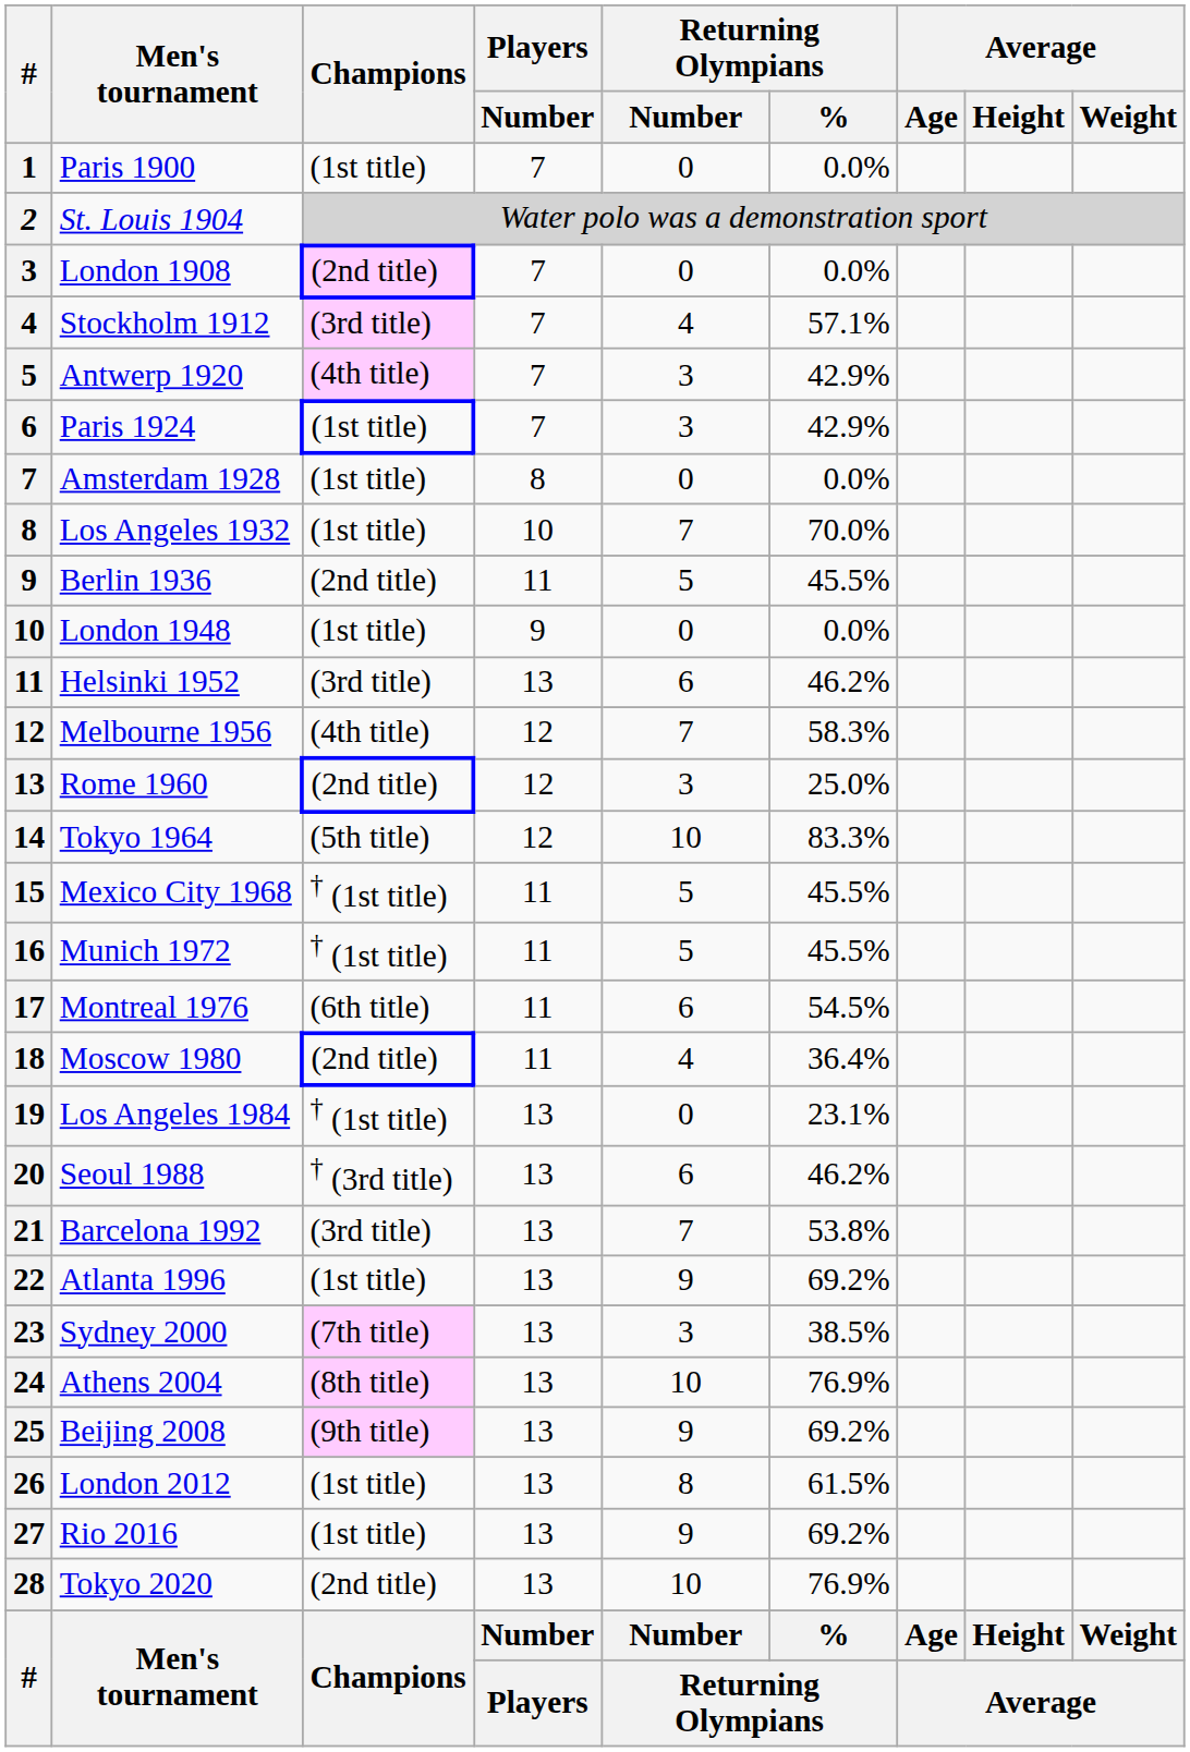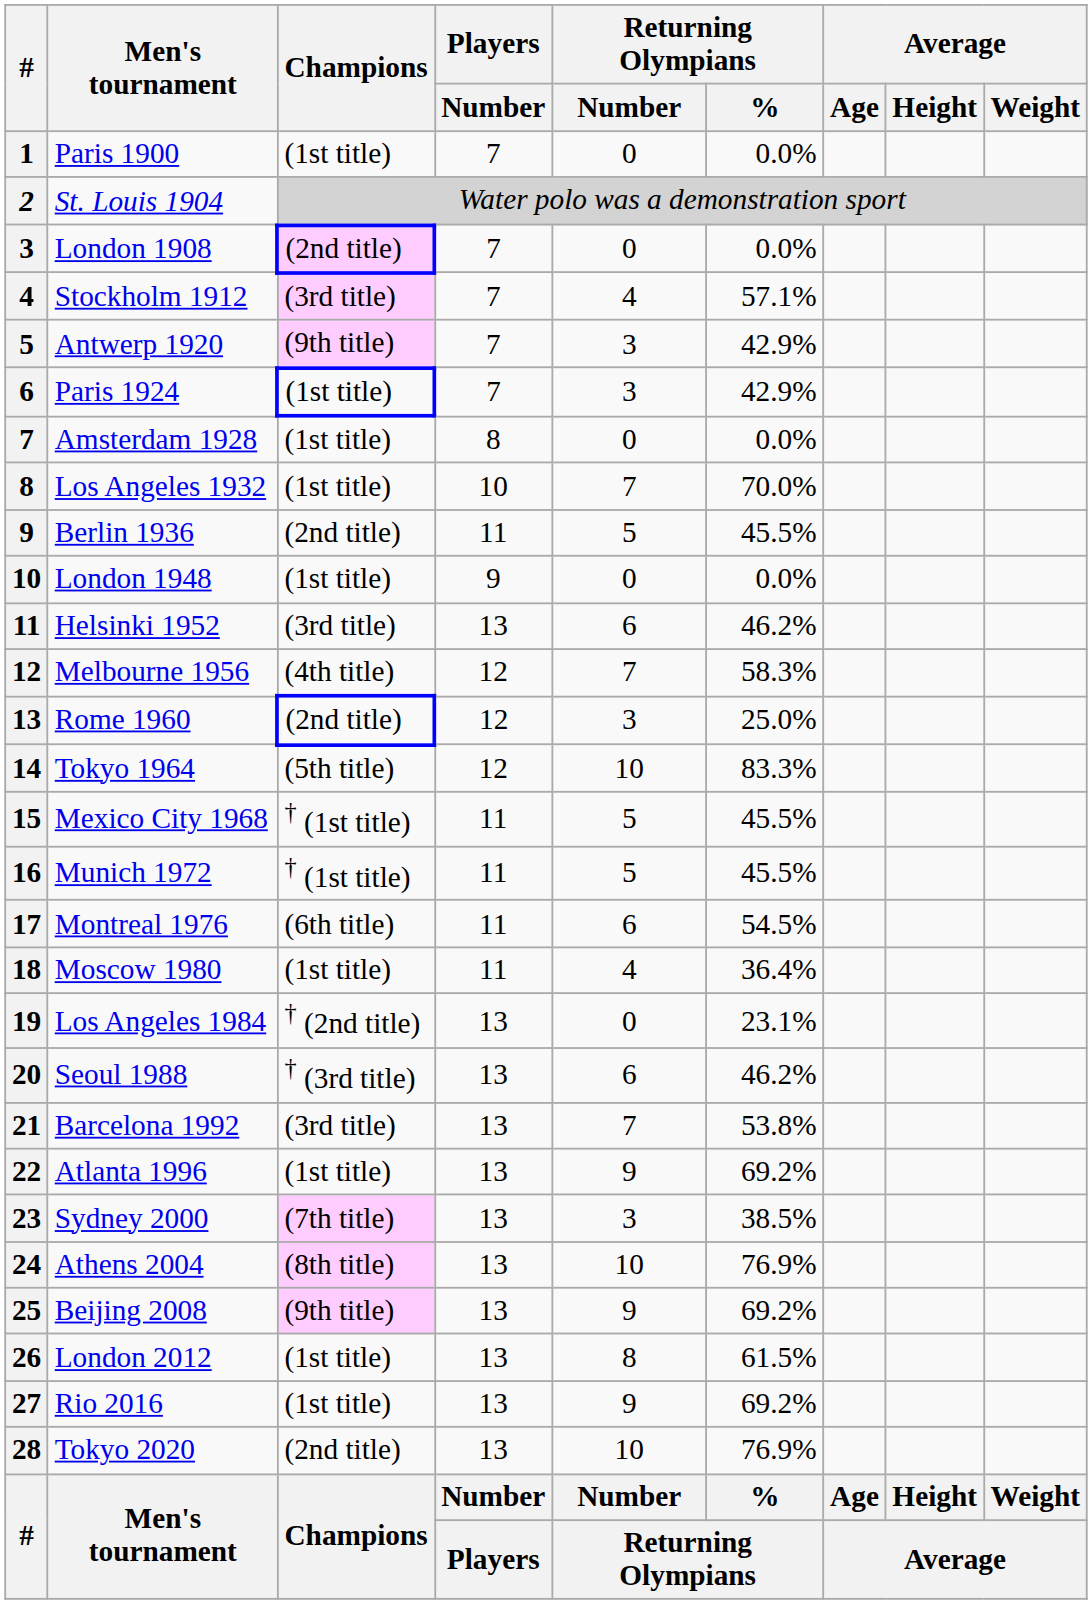Antwerp 1920 | Champions: (4th title) -> (9th title)
Moscow 1980 | Champions: (2nd title) -> (1st title)
Los Angeles 1984 | Champions: † (1st title) -> † (2nd title)
